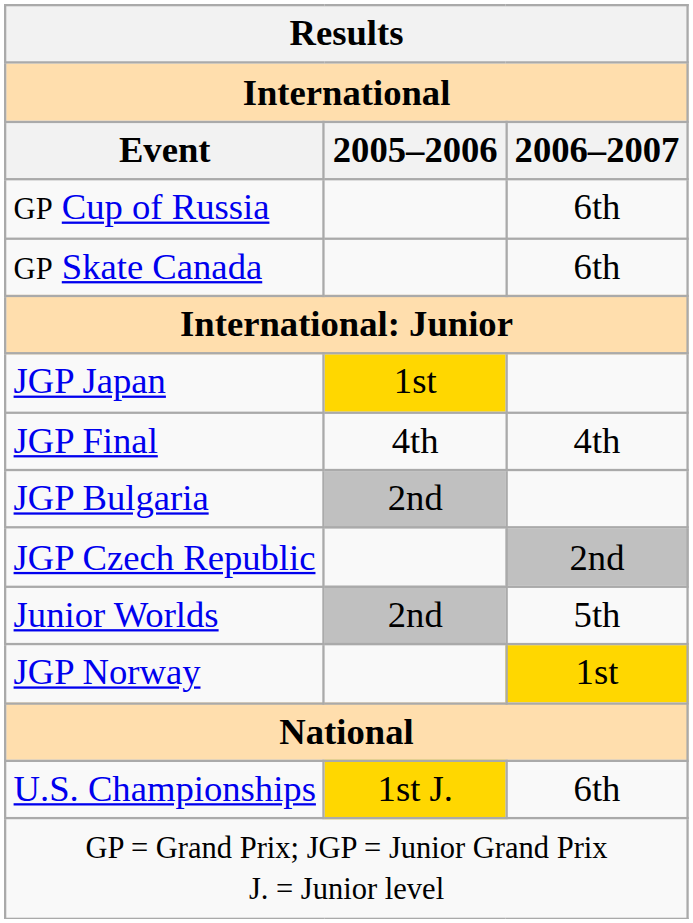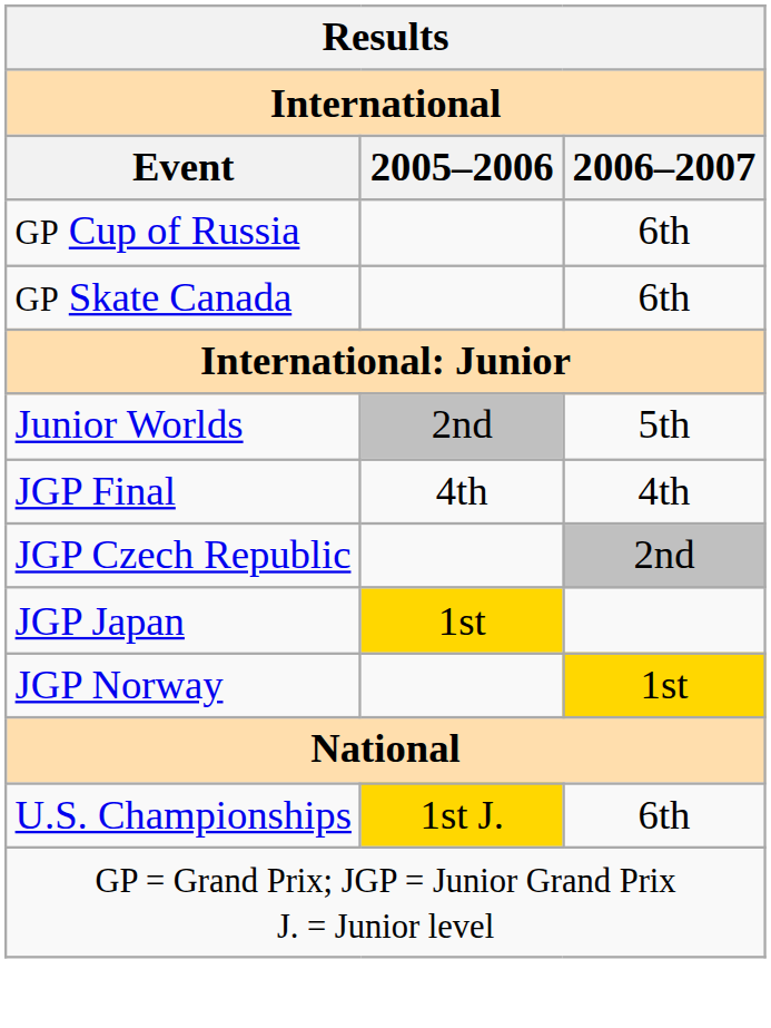rows swapped: Junior Worlds <-> JGP Japan
- row: JGP Bulgaria | 2nd
